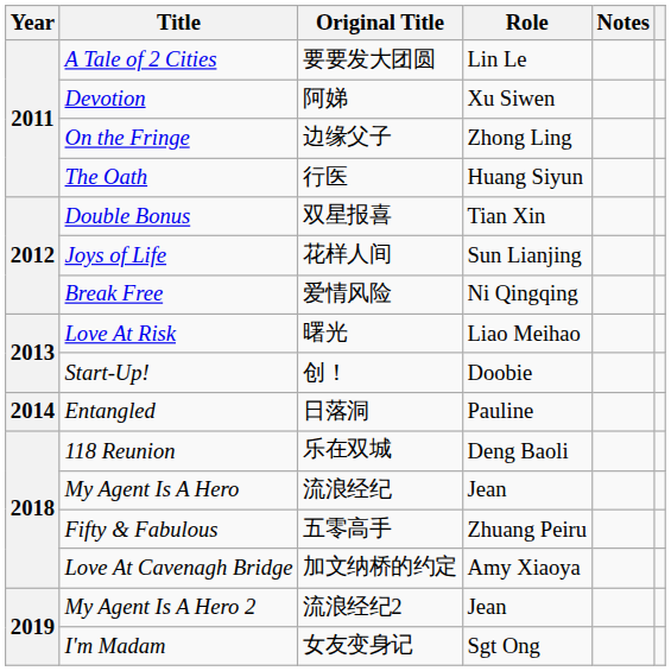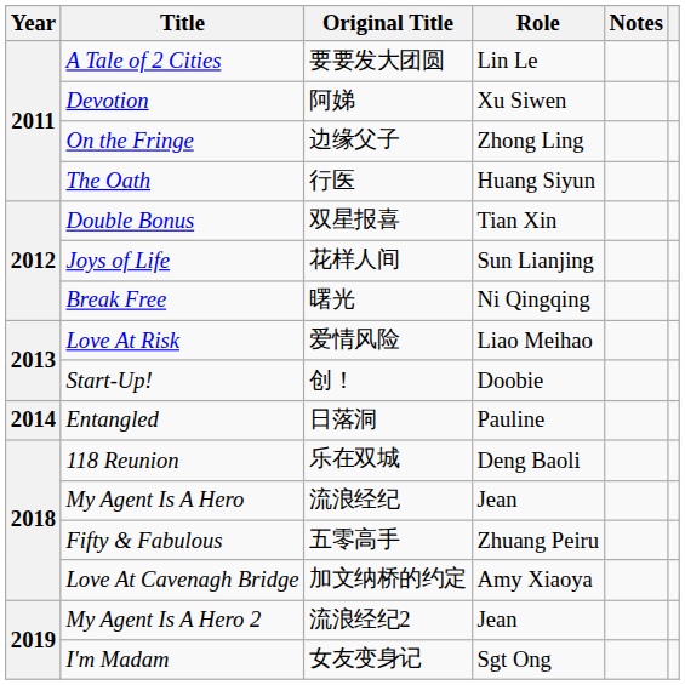Break Free | Original Title: 爱情风险 -> 曙光
Love At Risk | Original Title: 曙光 -> 爱情风险
